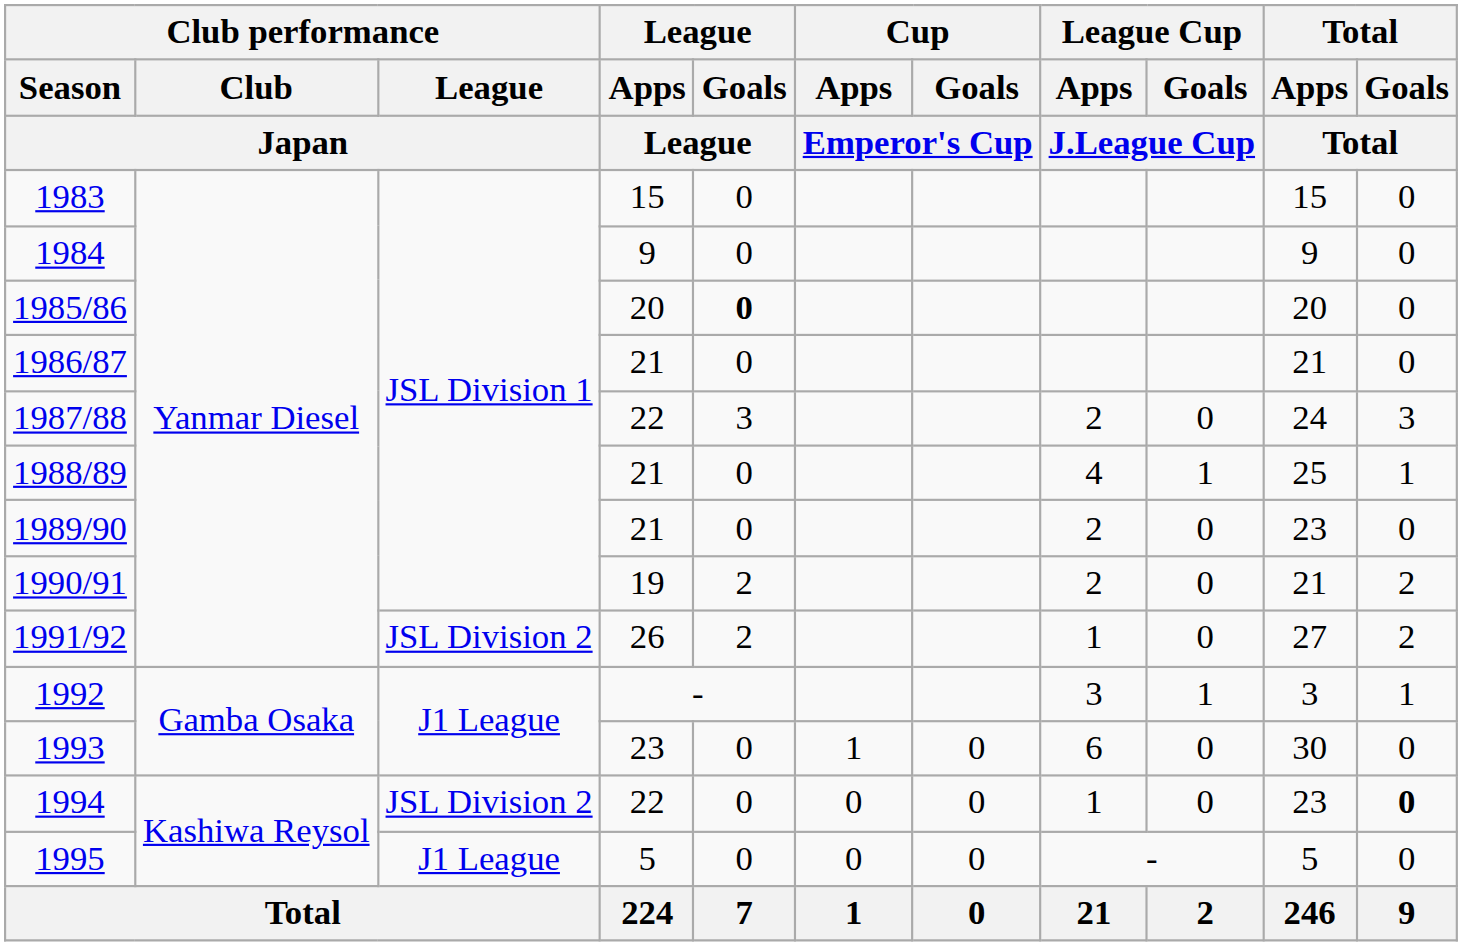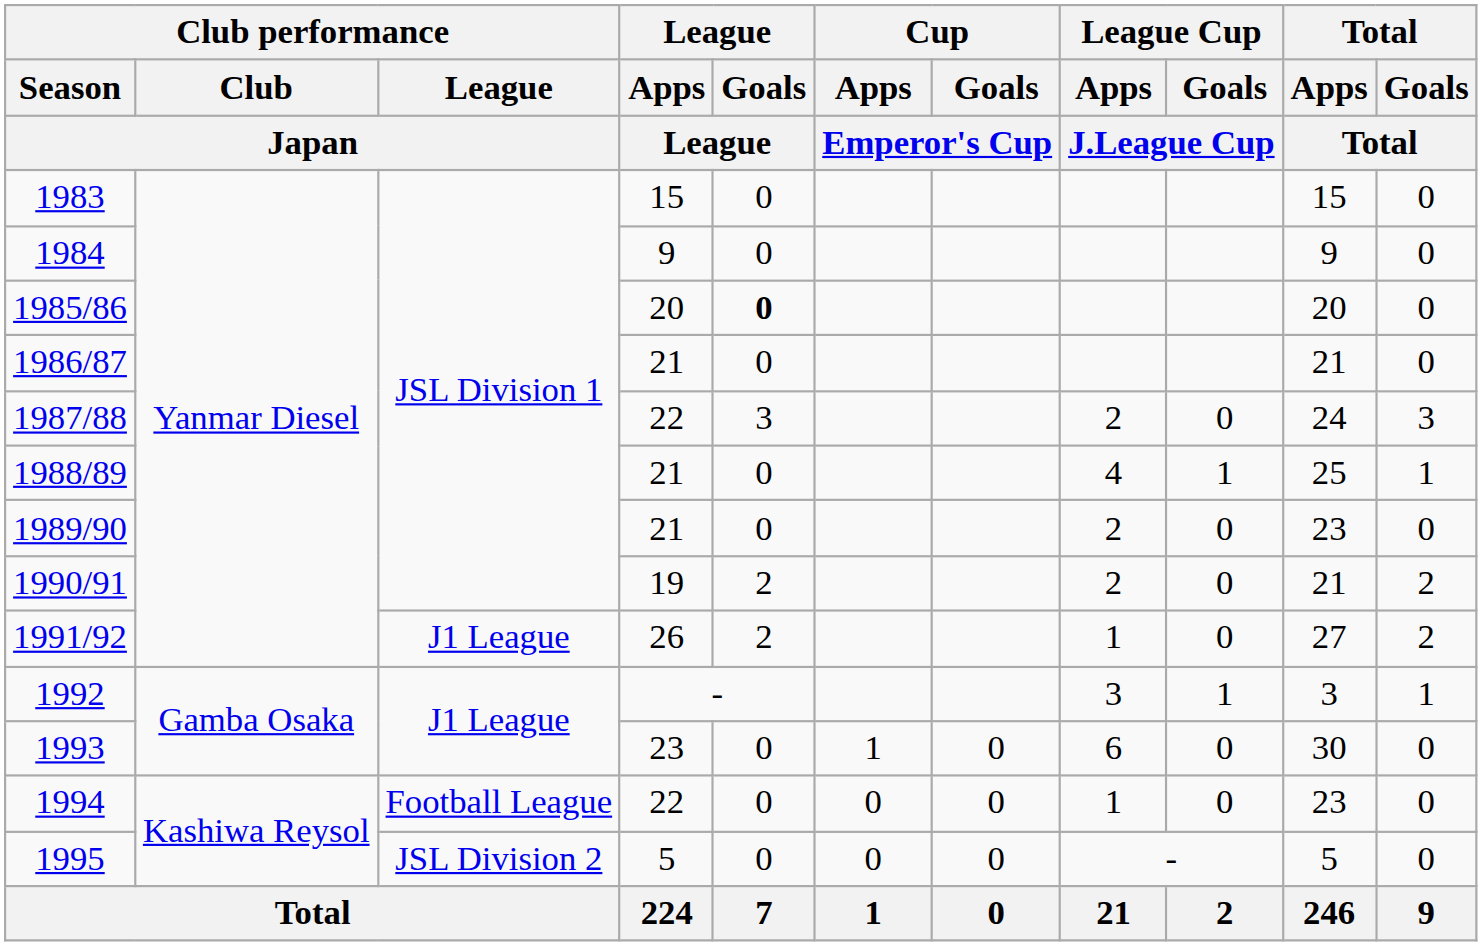1991/92 | Club performance / League / Japan: JSL Division 2 -> J1 League
1994 | Club performance / League / Japan: JSL Division 2 -> Football League
1994 | Total / Goals / Total: bold -> normal
1995 | Club performance / League / Japan: J1 League -> JSL Division 2
